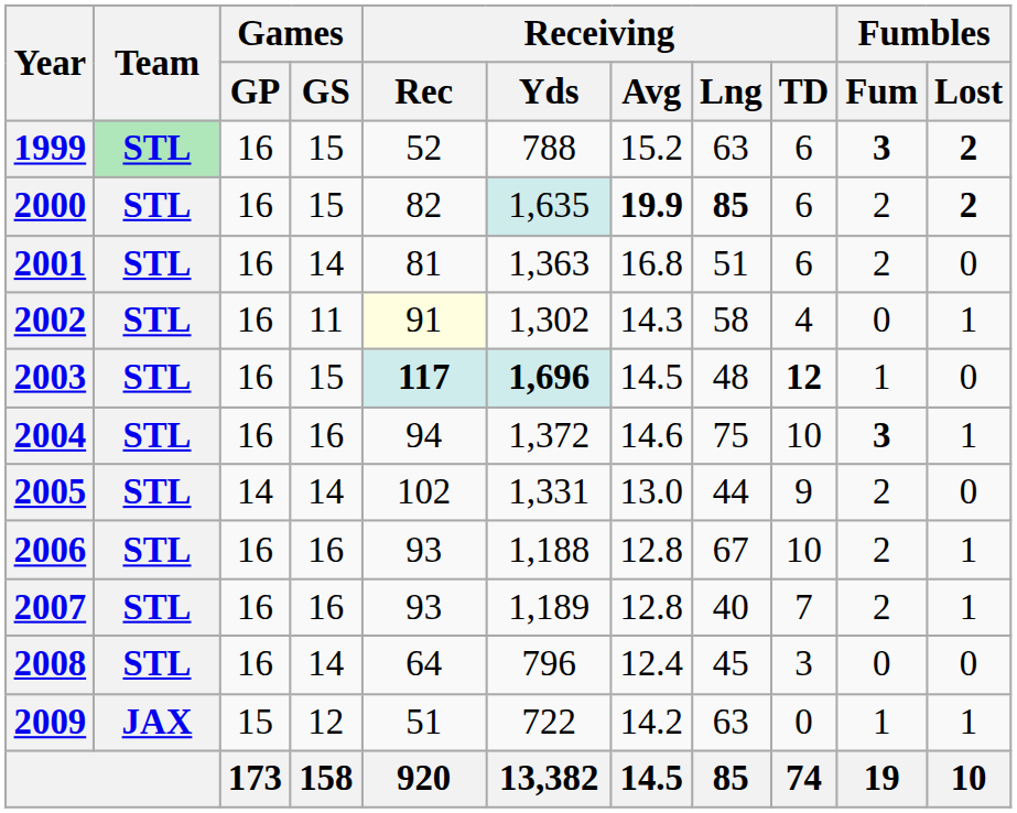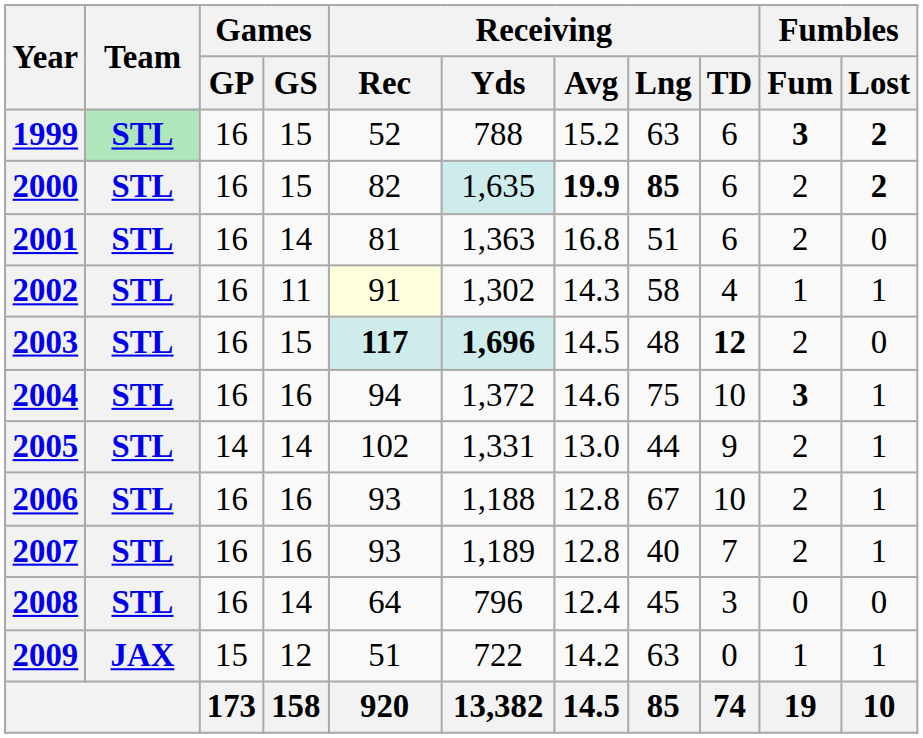2002 | Fumbles / Fum: 0 -> 1
2003 | Fumbles / Fum: 1 -> 2
2005 | Fumbles / Lost: 0 -> 1
